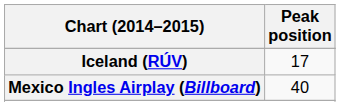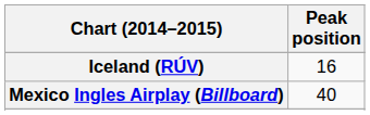Iceland (RÚV) | Peak position: 17 -> 16
